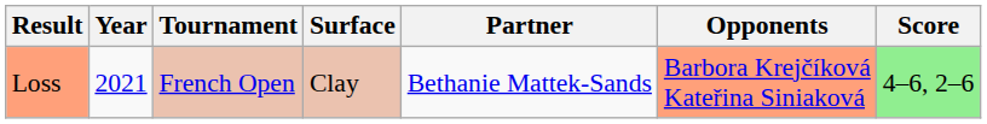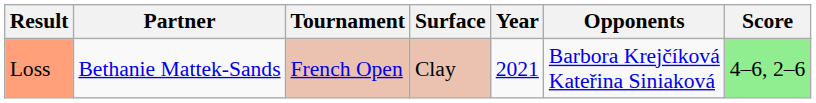columns swapped: Year <-> Partner
Loss | Opponents: lightsalmon background -> no background
